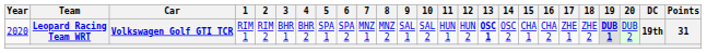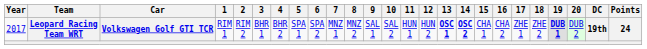Leopard Racing Team WRT | Year: 2020 -> 2017
Leopard Racing Team WRT | 14: normal -> bold
Leopard Racing Team WRT | Points: 31 -> 24
